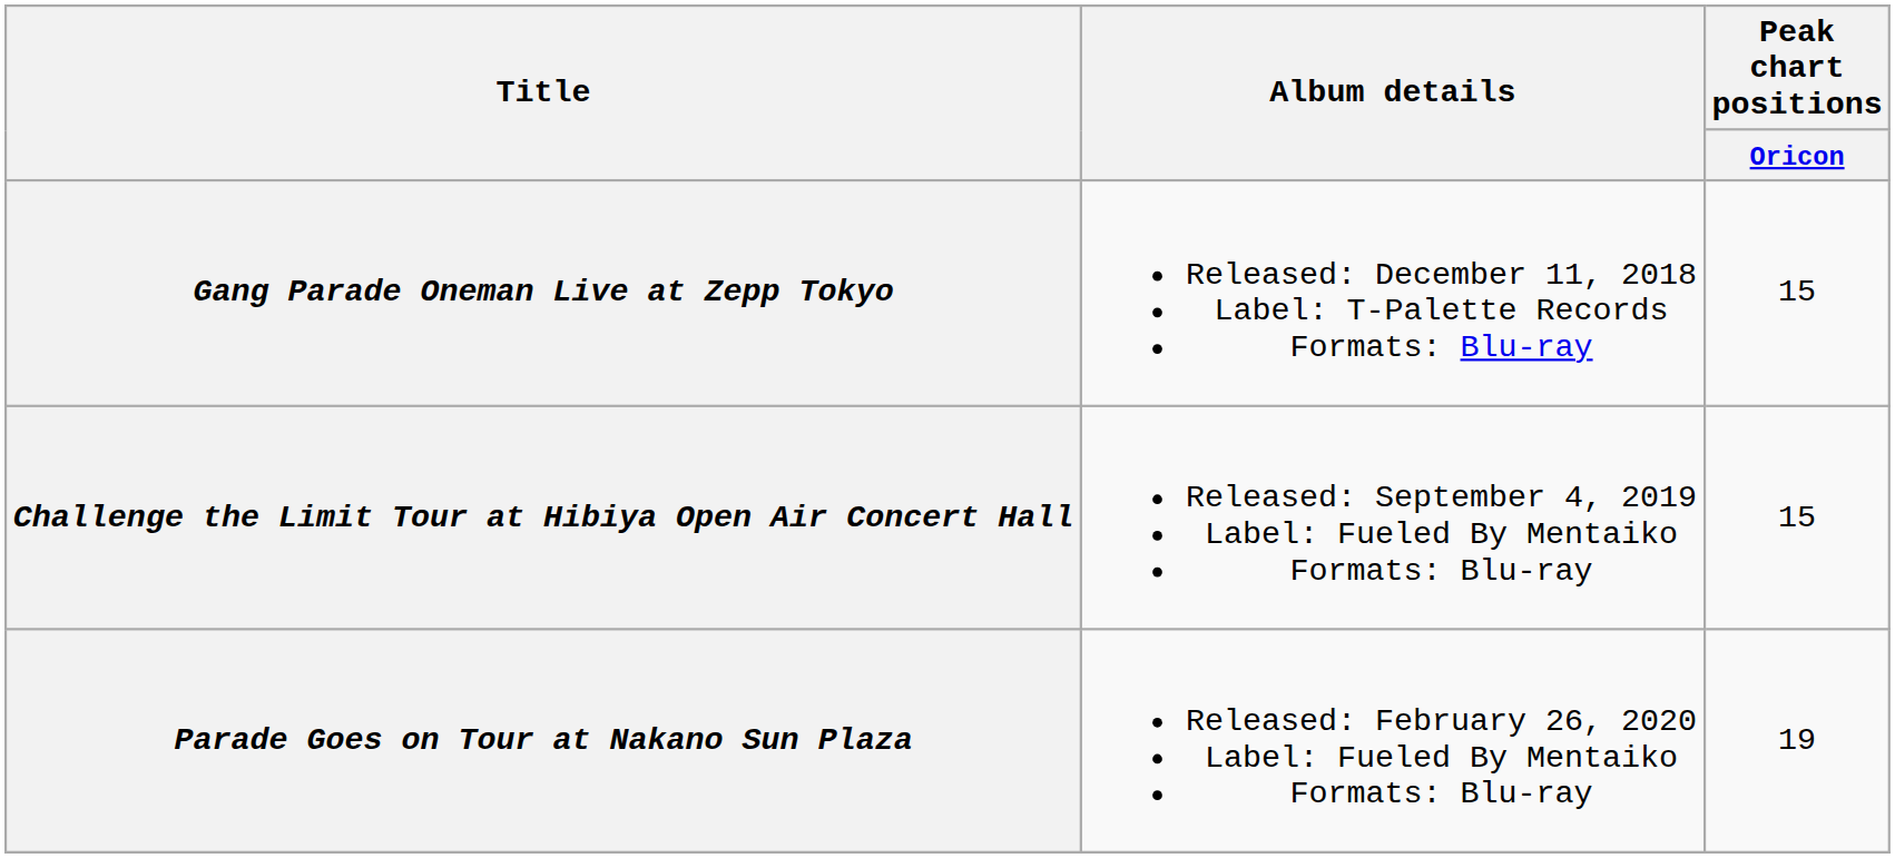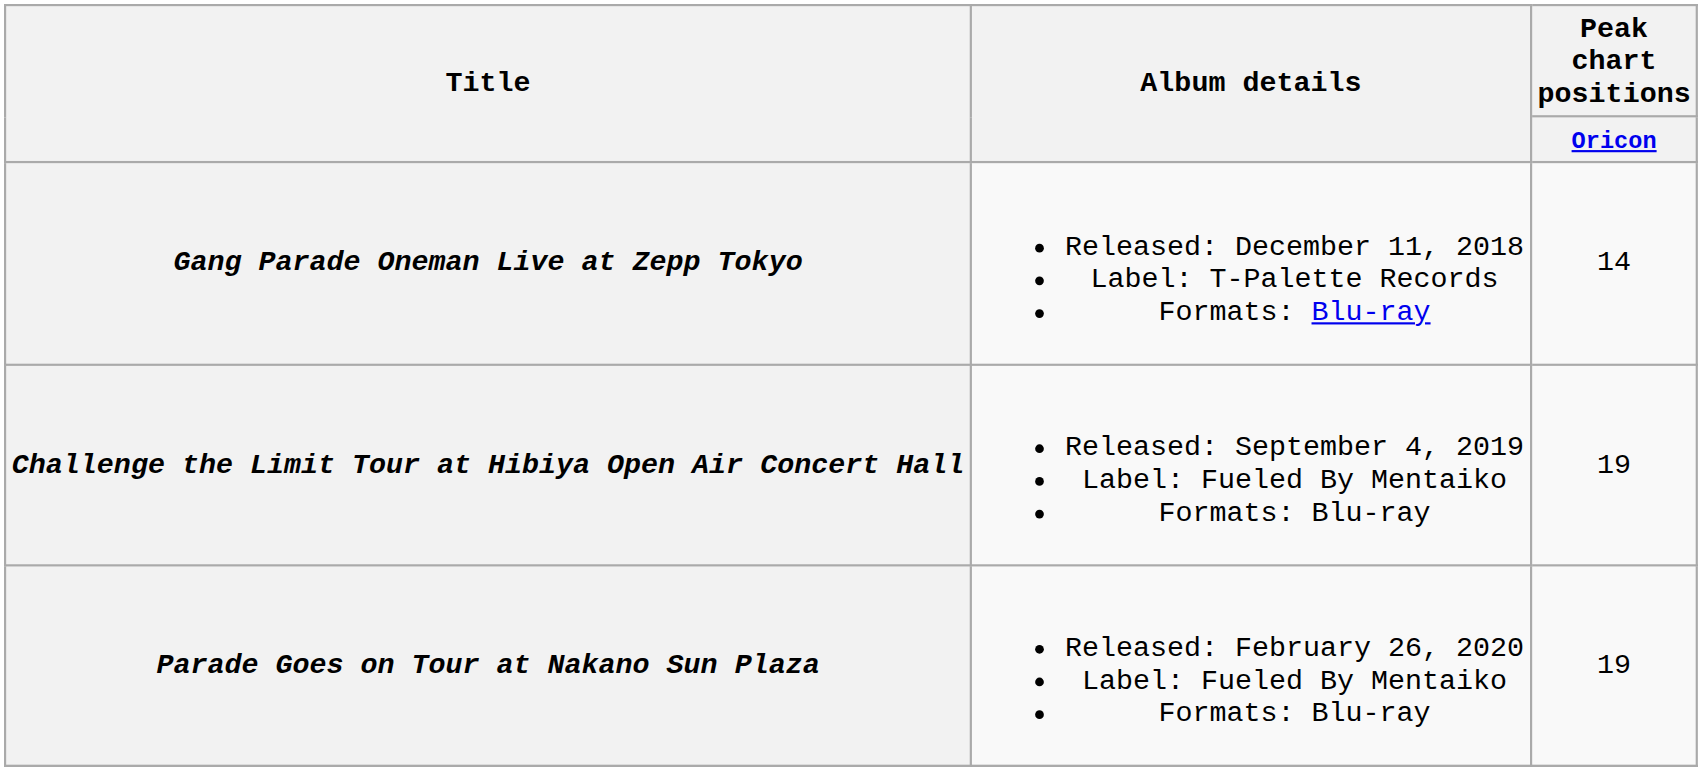Gang Parade Oneman Live at Zepp Tokyo | Peak chart positions / Oricon: 15 -> 14
Challenge the Limit Tour at Hibiya Open Air Concert Hall | Peak chart positions / Oricon: 15 -> 19
